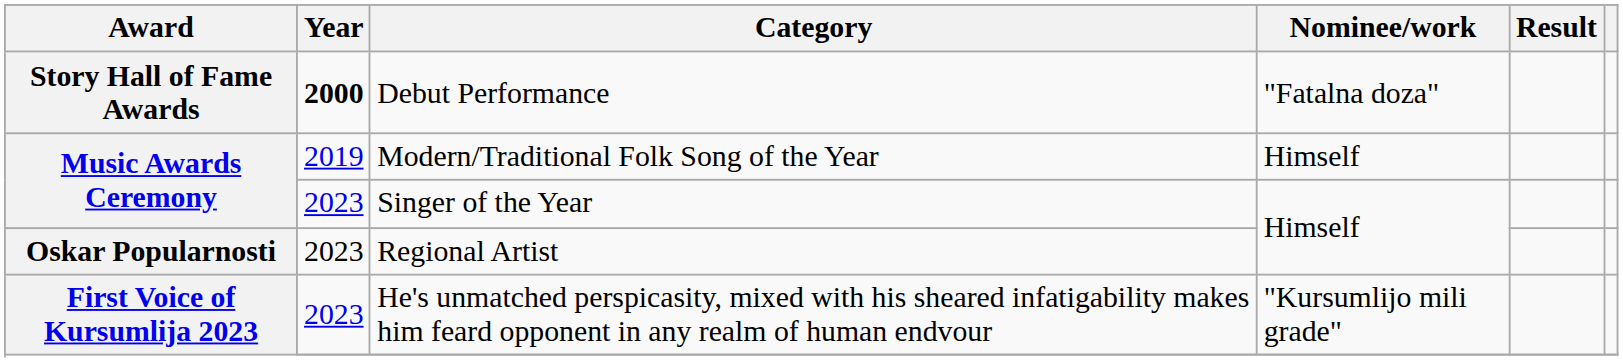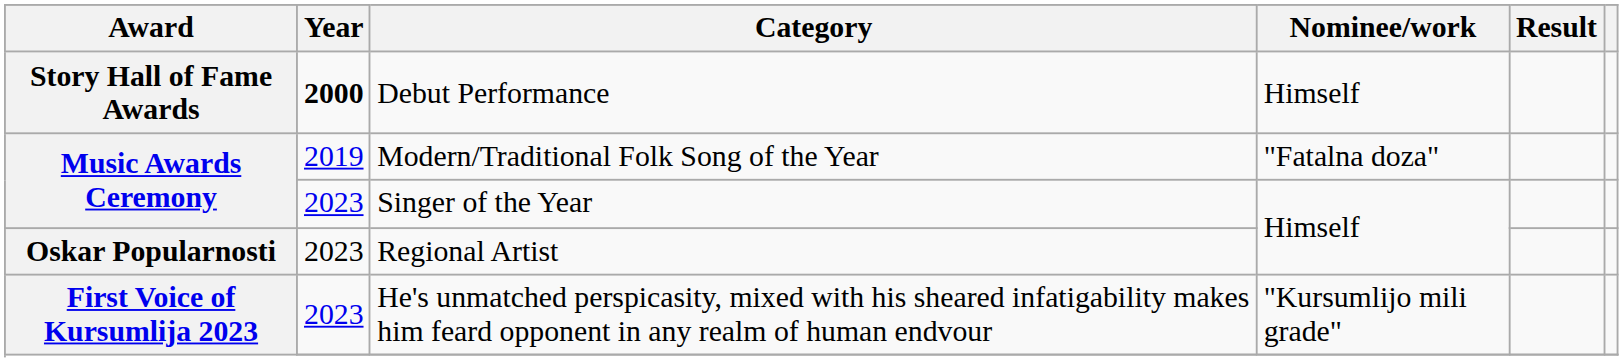Debut Performance | Nominee/work: "Fatalna doza" -> Himself
Modern/Traditional Folk Song of the Year | Nominee/work: Himself -> "Fatalna doza"
